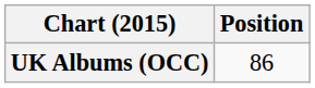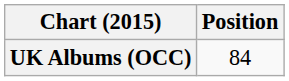UK Albums (OCC) | Position: 86 -> 84
